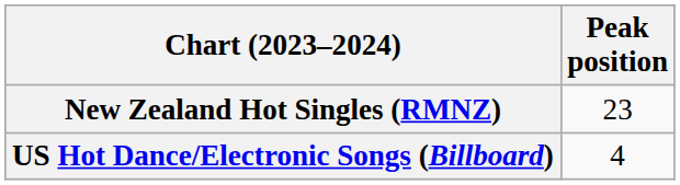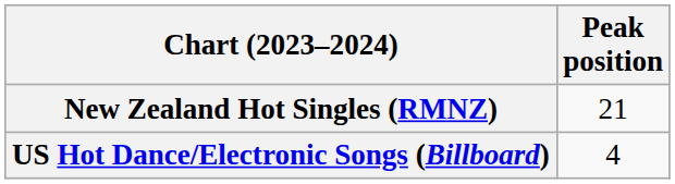New Zealand Hot Singles (RMNZ) | Peak position: 23 -> 21
